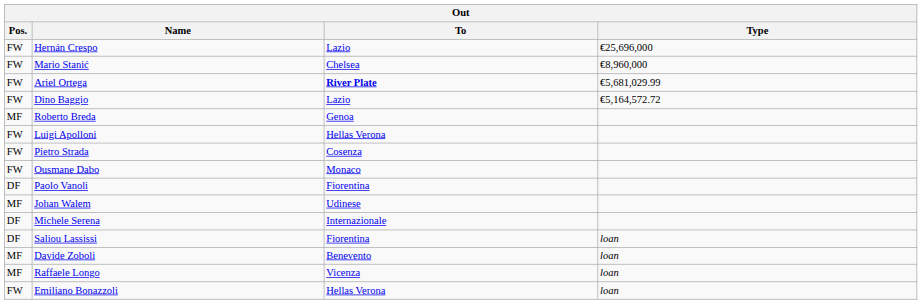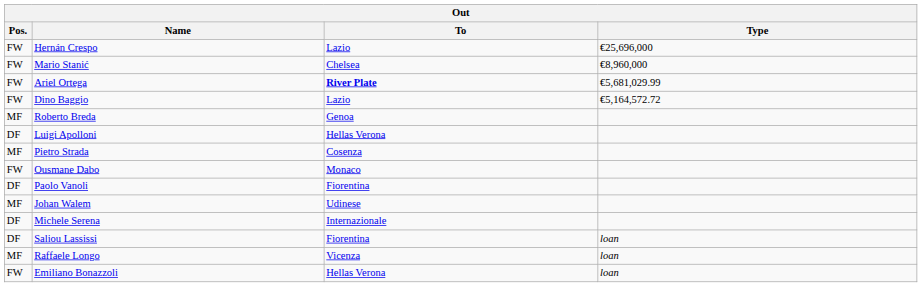Luigi Apolloni | Pos.: FW -> DF
Pietro Strada | Pos.: FW -> MF
- row: MF | Davide Zoboli | Benevento | loan
